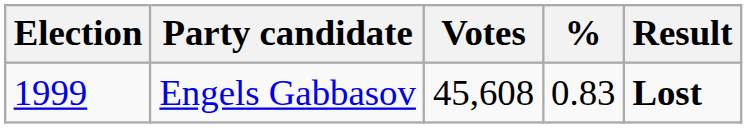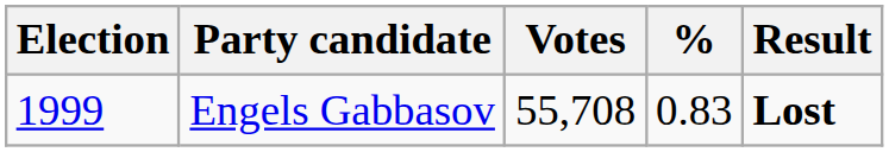Engels Gabbasov | Votes: 45,608 -> 55,708
